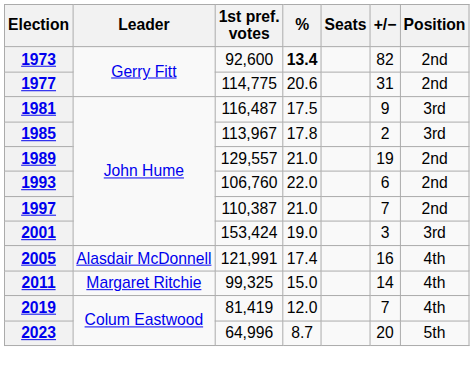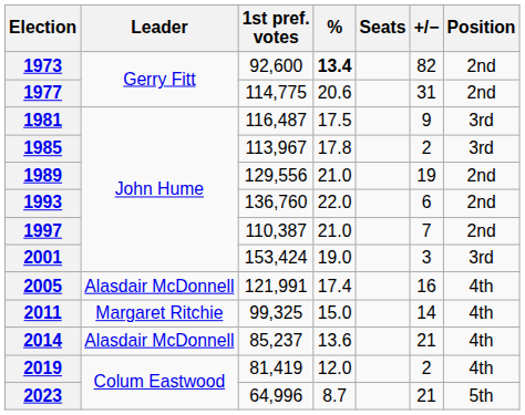1989 | 1st pref. votes: 129,557 -> 129,556
1993 | 1st pref. votes: 106,760 -> 136,760
+ row: 2014 | Alasdair McDonnell | 85,237 | 13.6 | 21 | 4th
2019 | +/−: 7 -> 2
2023 | +/−: 20 -> 21
